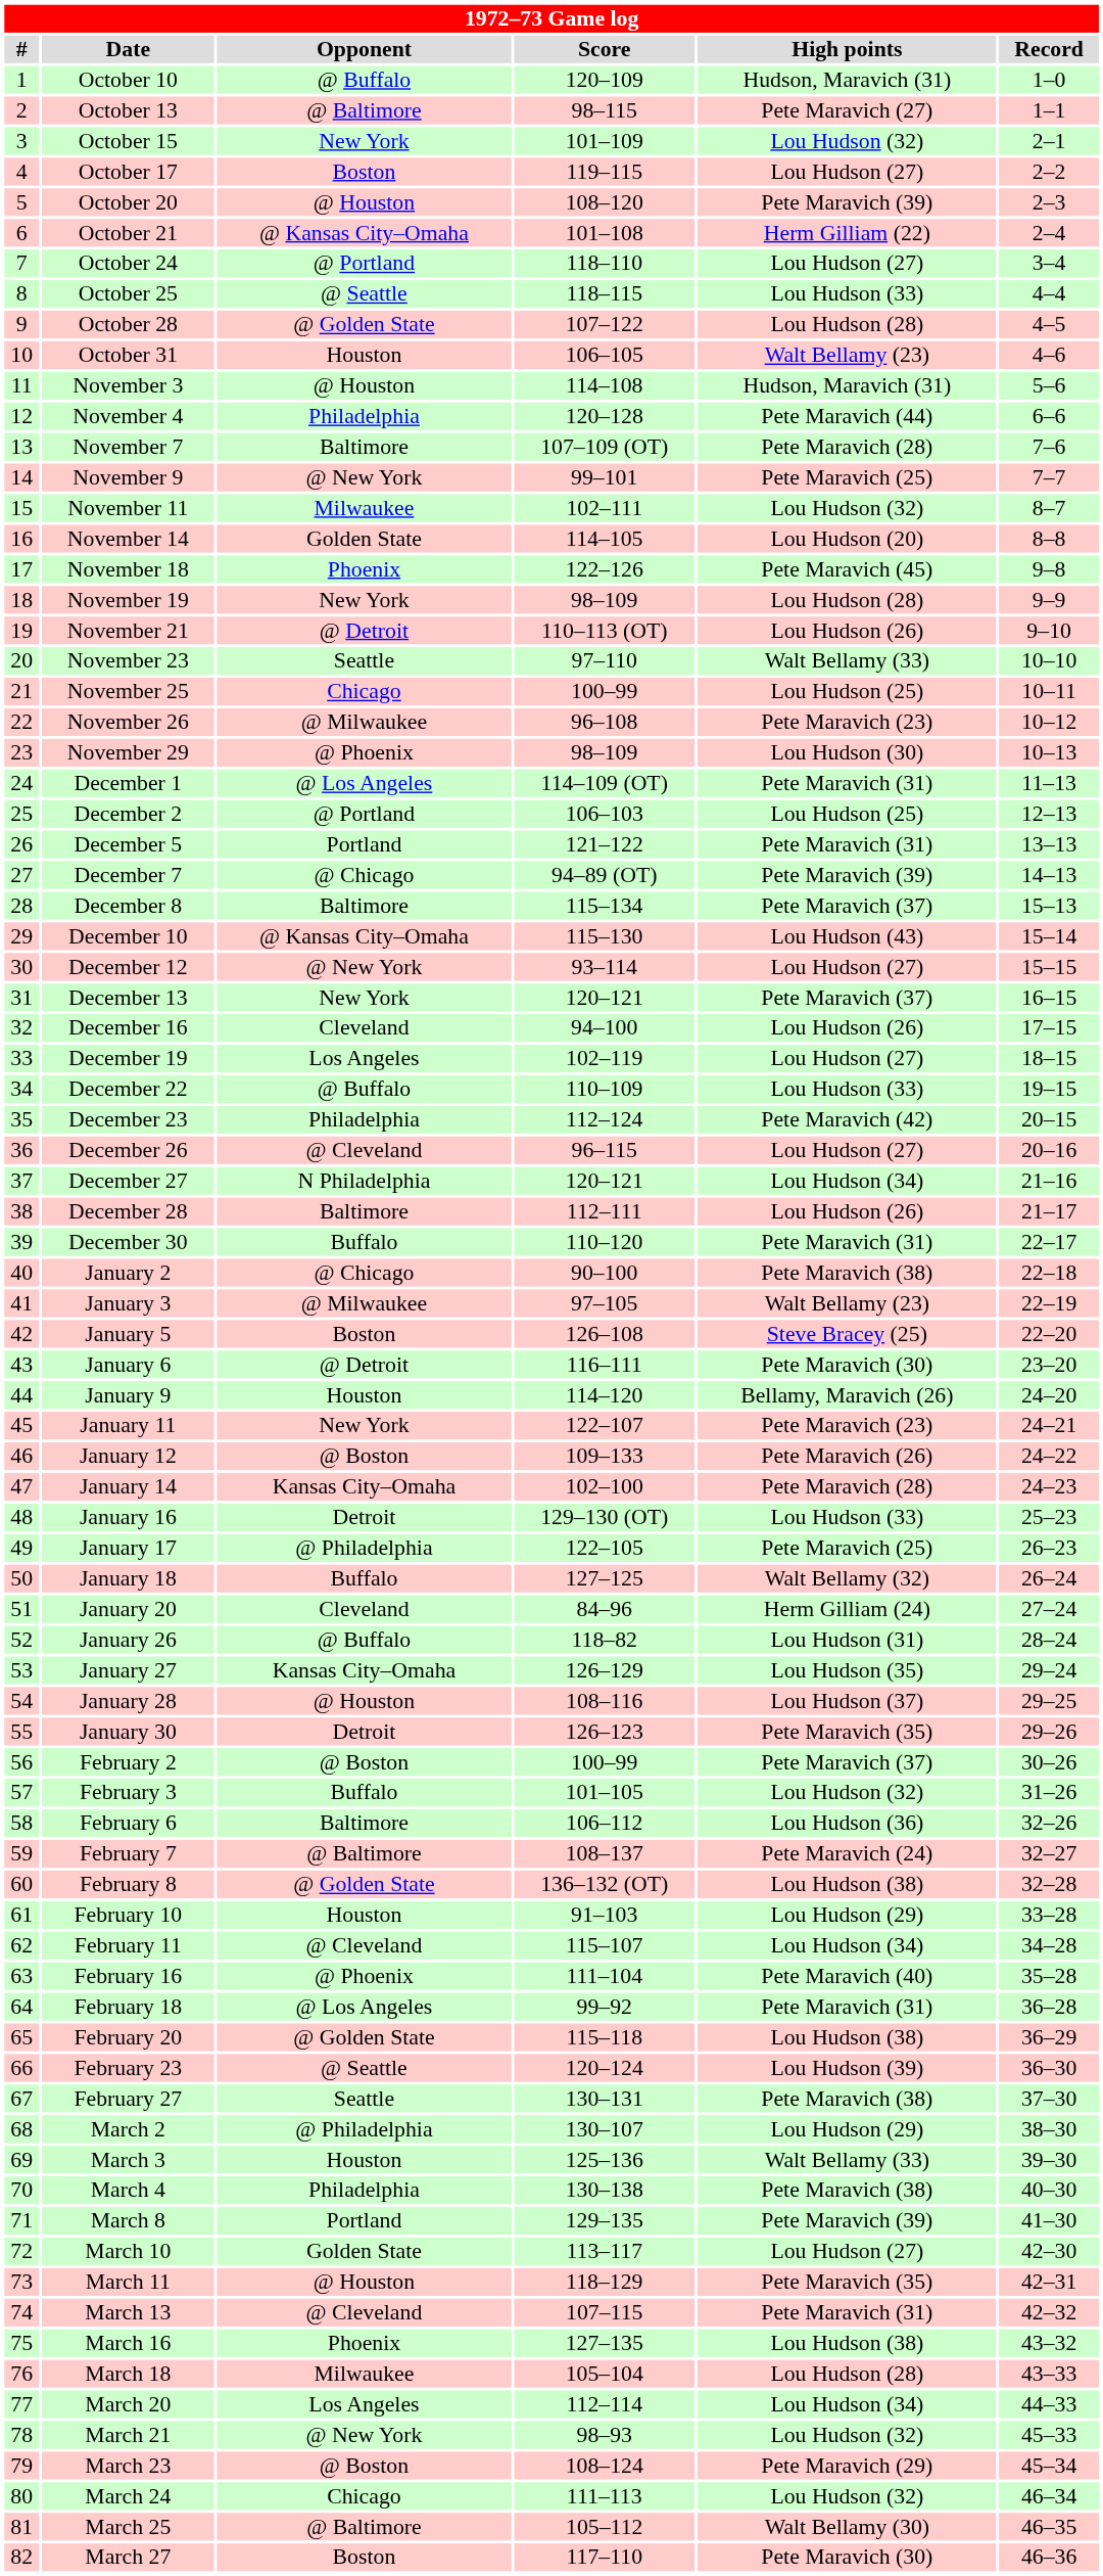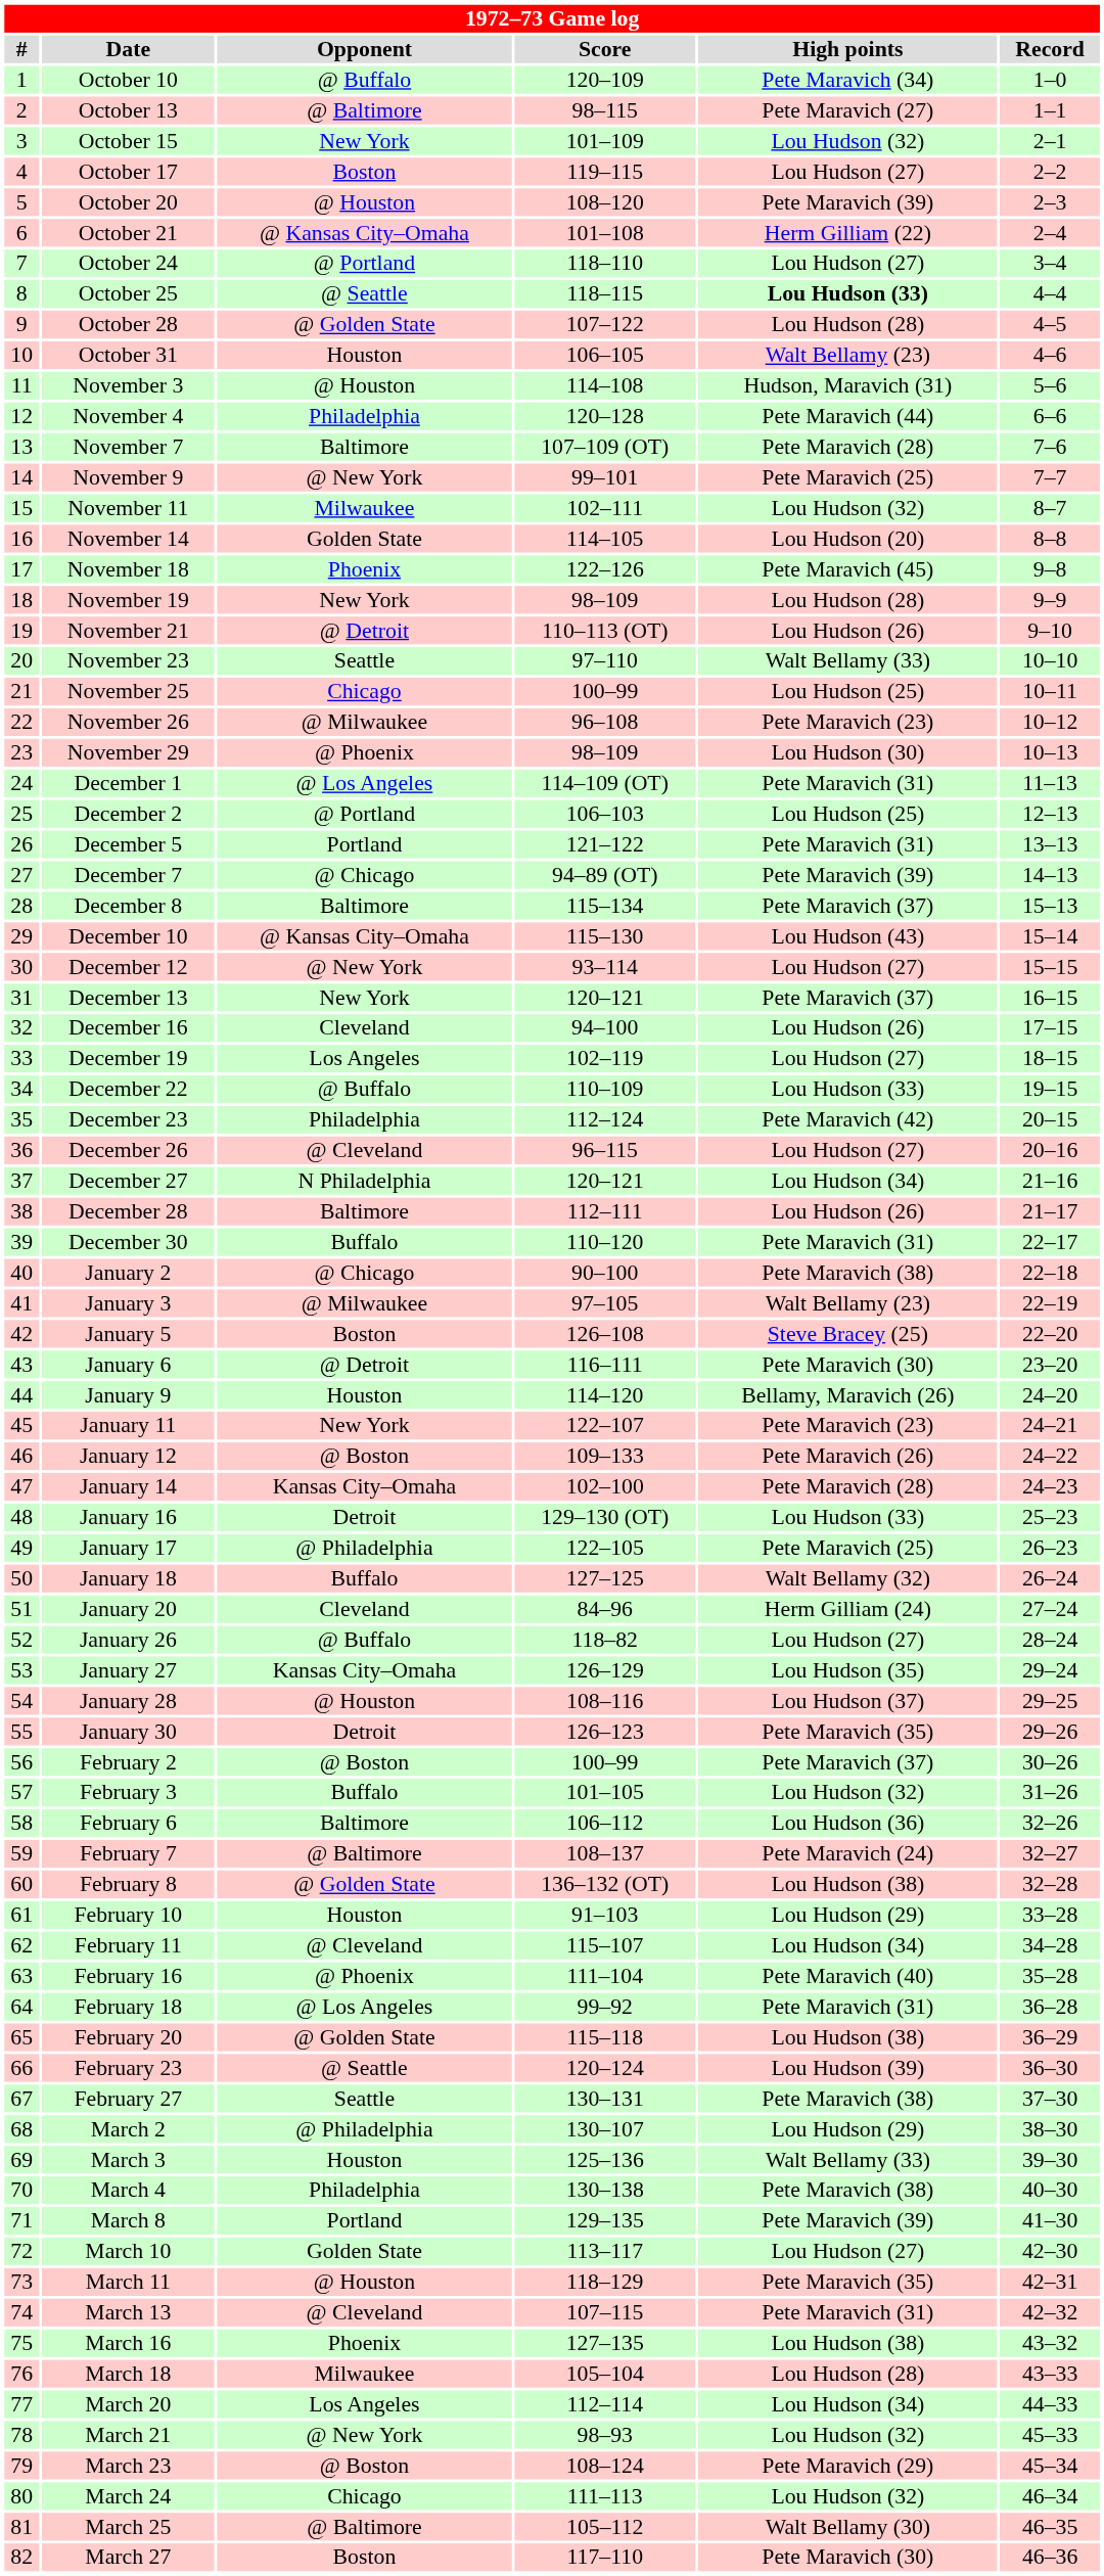October 10 | High points: Hudson, Maravich (31) -> Pete Maravich (34)
October 25 | High points: normal -> bold
January 26 | High points: Lou Hudson (31) -> Lou Hudson (27)
